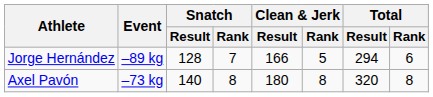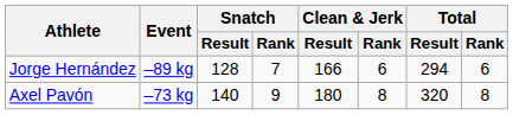Jorge Hernández | Clean & Jerk / Rank: 5 -> 6
Axel Pavón | Snatch / Rank: 8 -> 9
